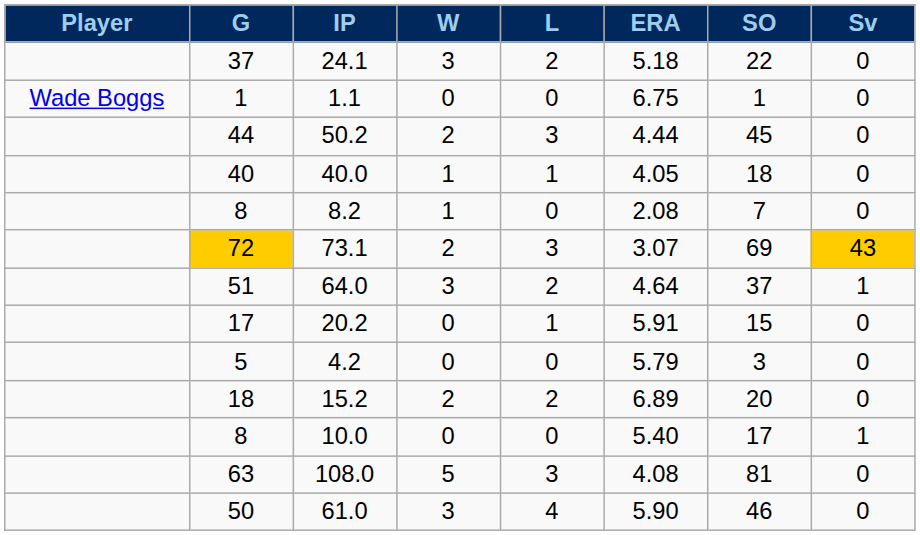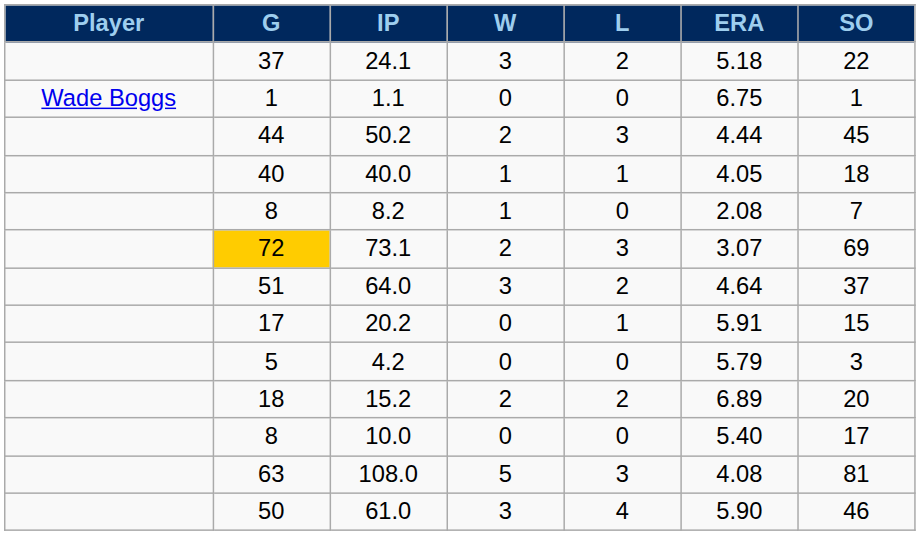- column: Sv | 0 | 0 | 0 | 0 | 0 | 43 | 1 | 0 | 0 | 0 | 1 | 0 | 0
